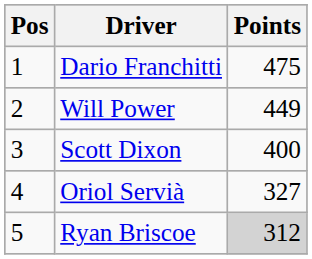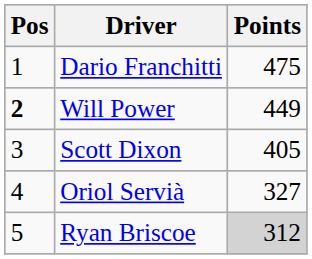Will Power | Pos: normal -> bold
Scott Dixon | Points: 400 -> 405
